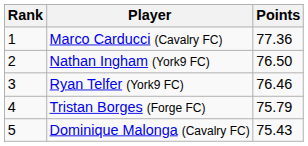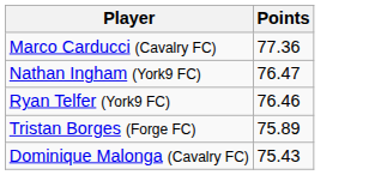- column: Rank | 1 | 2 | 3 | 4 | 5
Nathan Ingham (York9 FC) | Points: 76.50 -> 76.47
Tristan Borges (Forge FC) | Points: 75.79 -> 75.89
